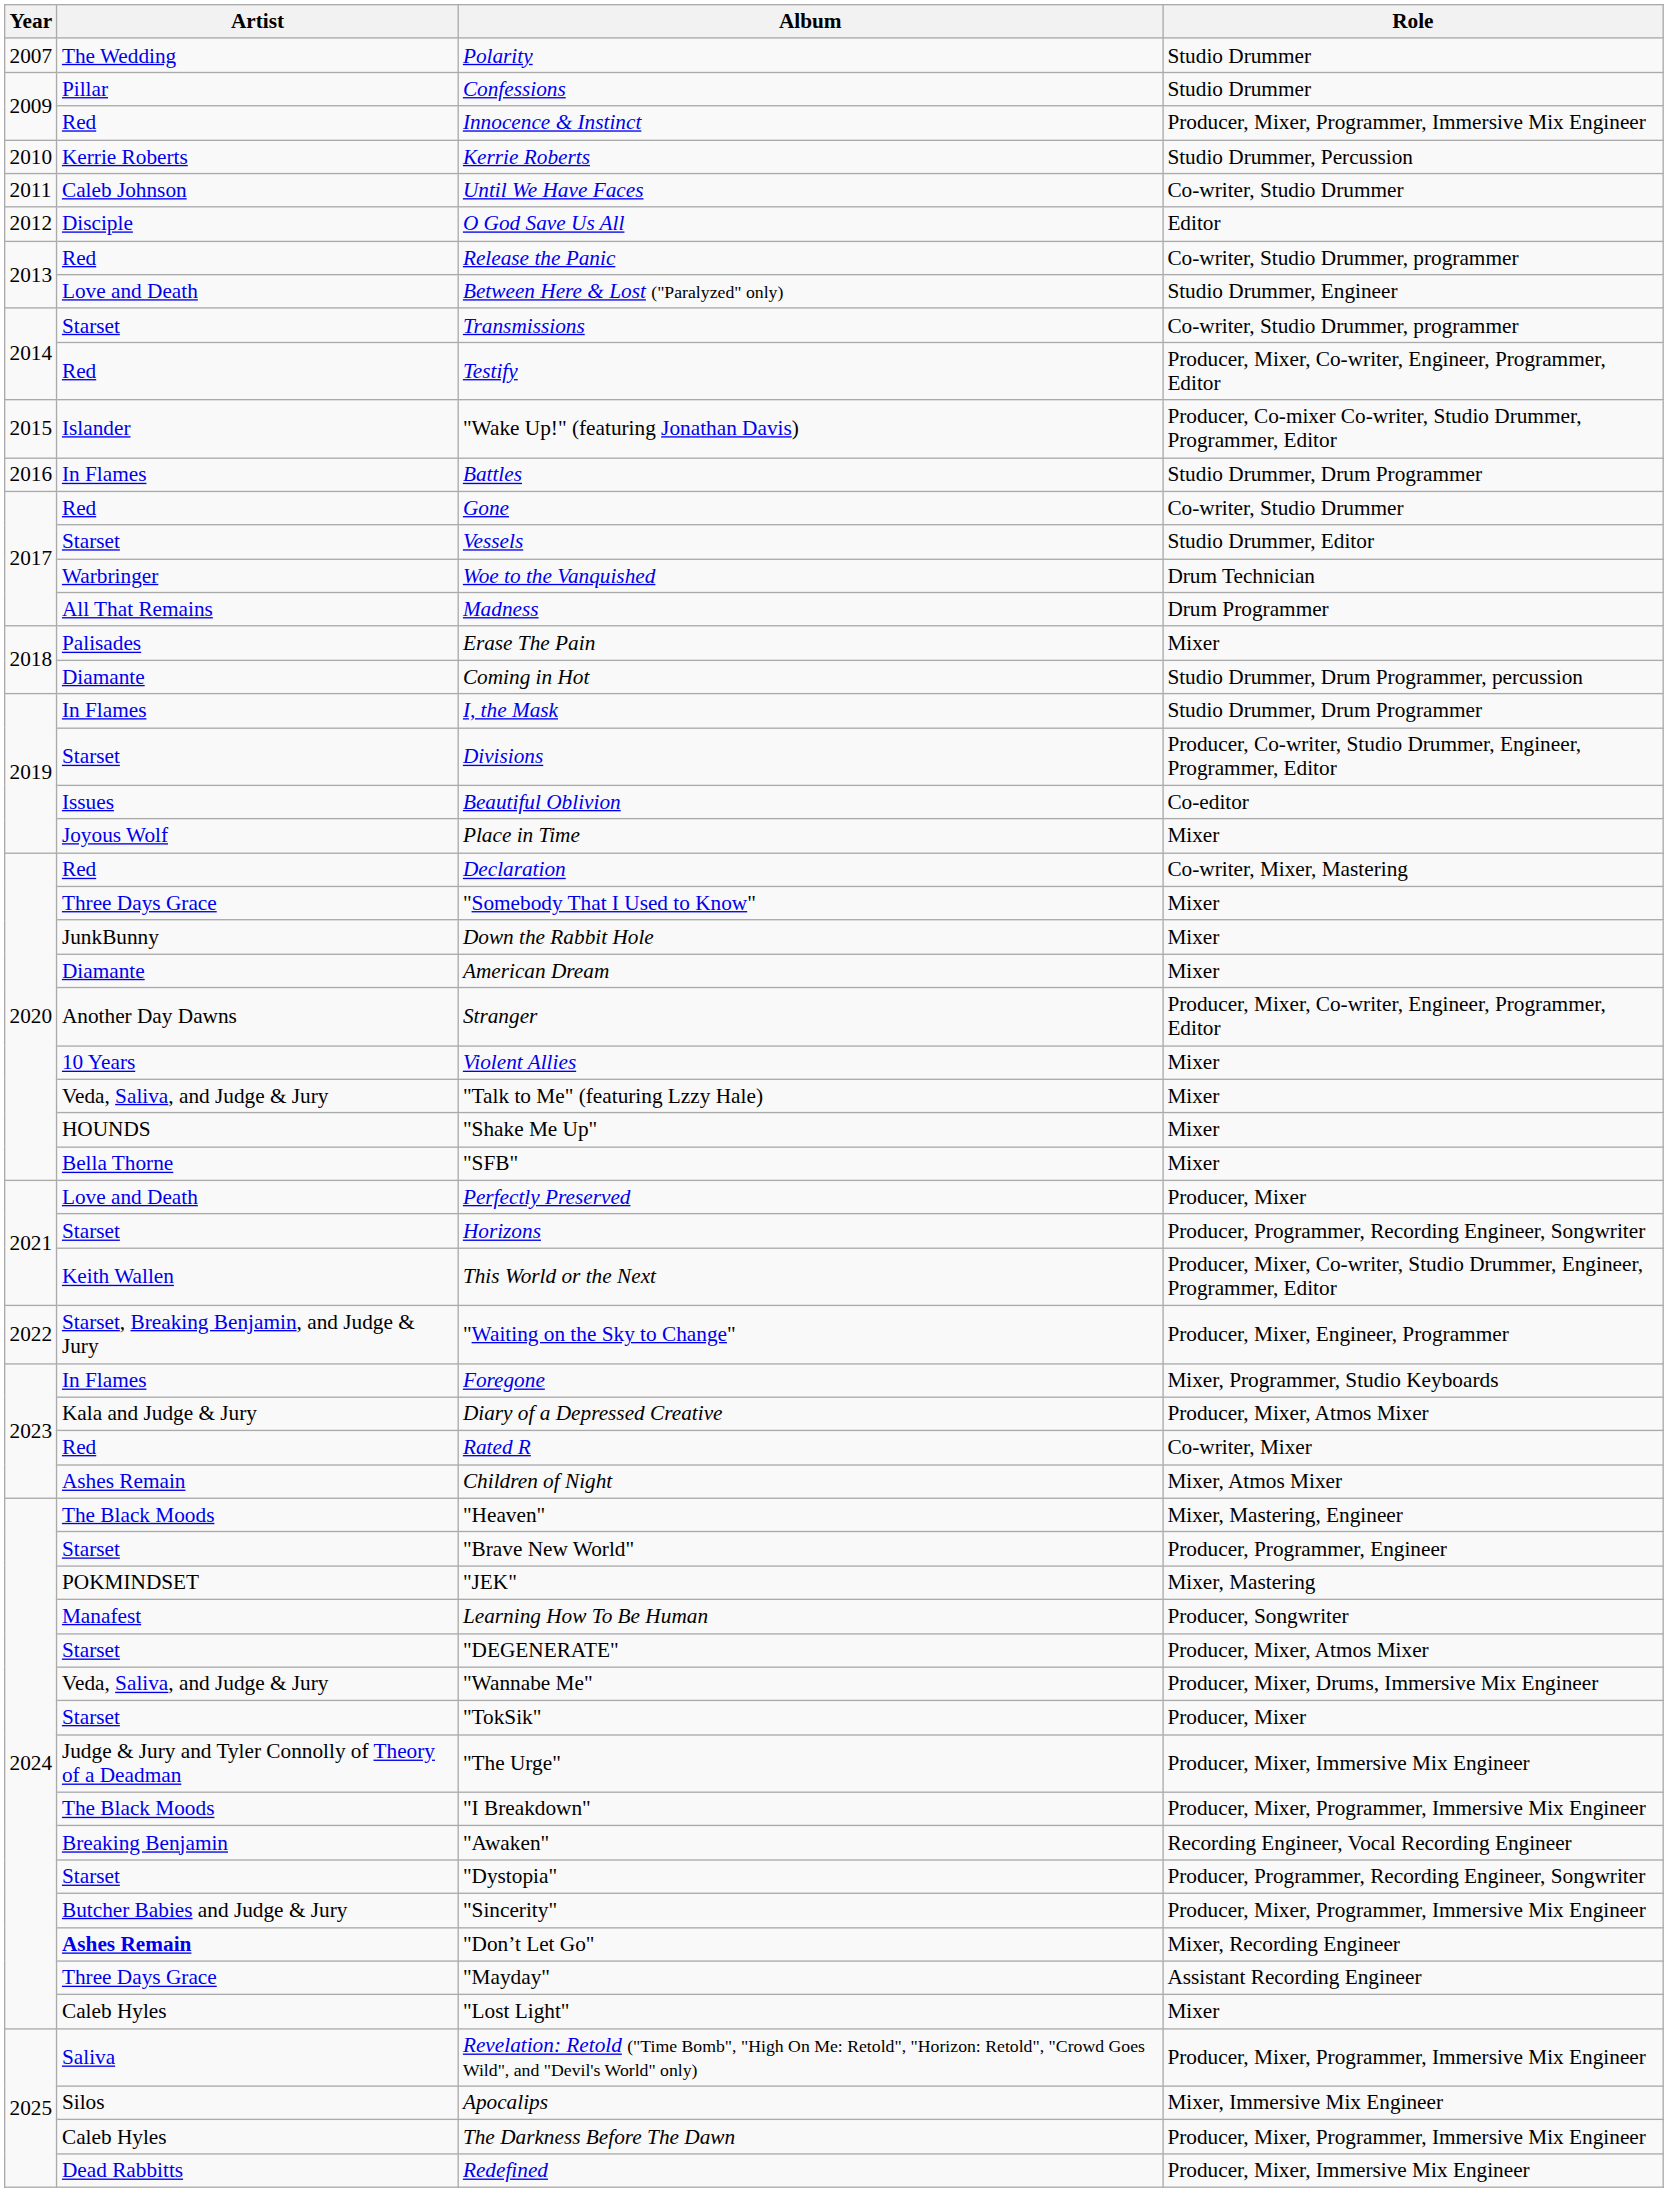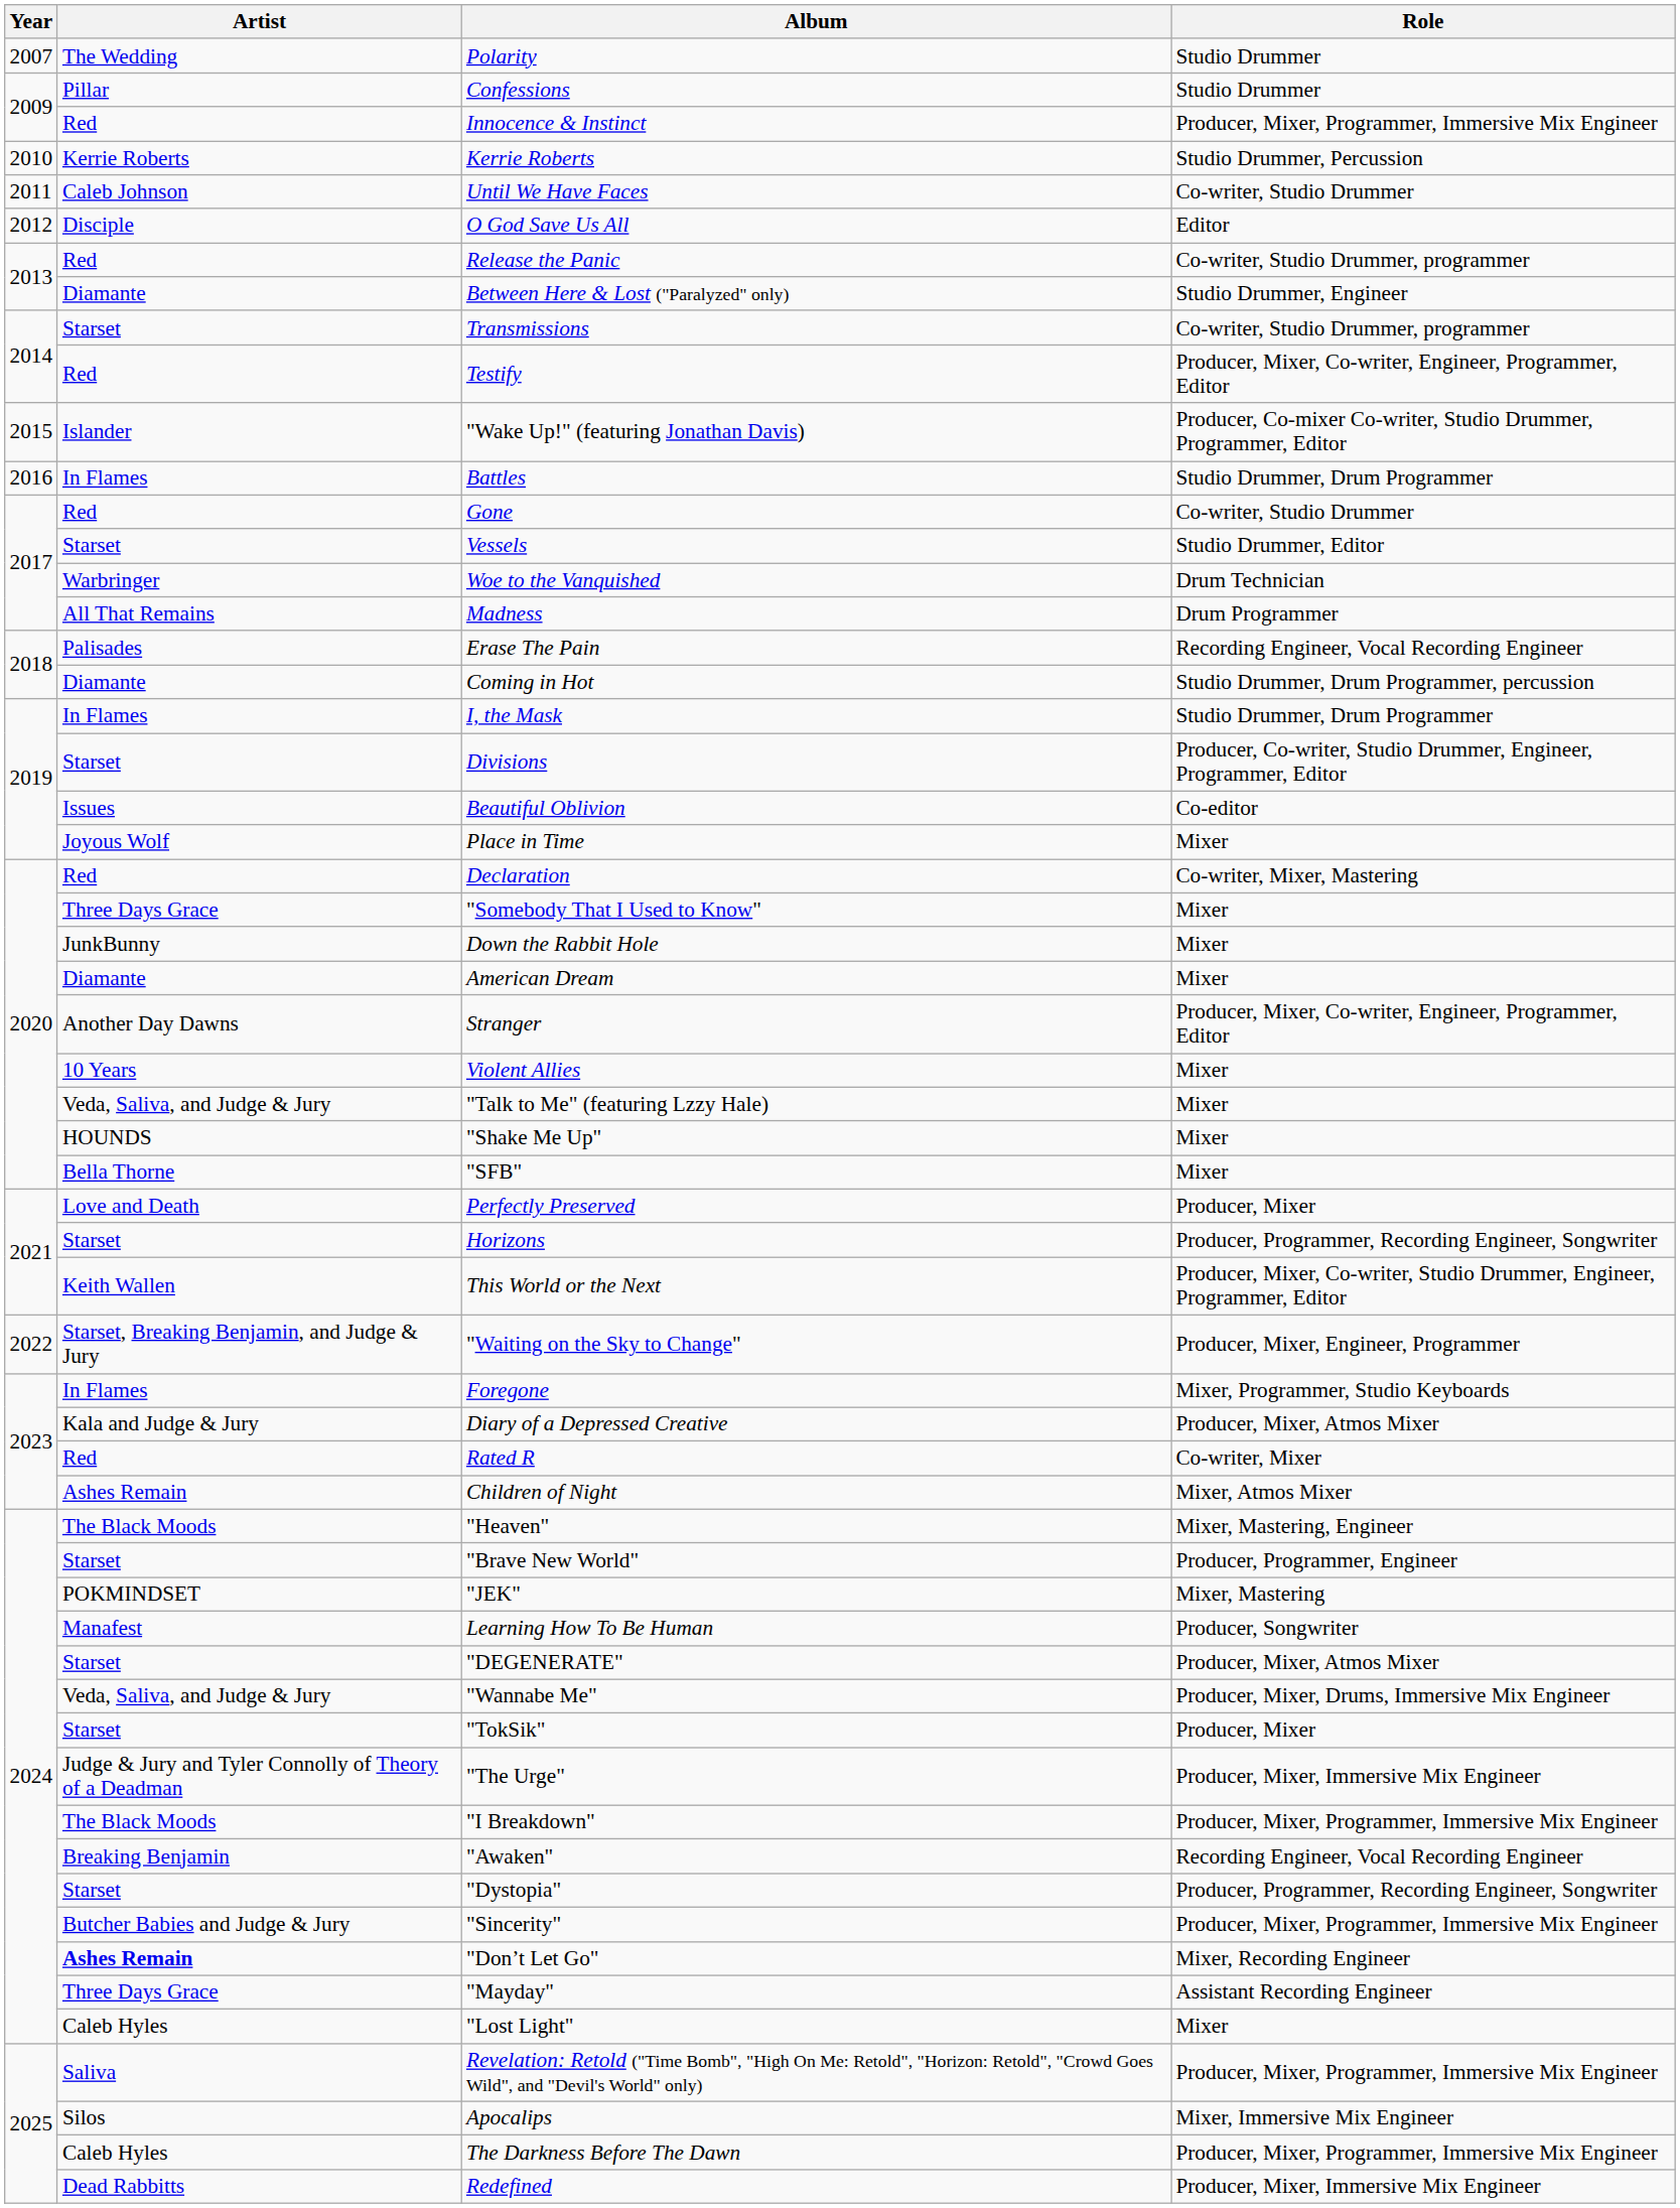Between Here & Lost ("Paralyzed" only) | Artist: Love and Death -> Diamante
Erase The Pain | Role: Mixer -> Recording Engineer, Vocal Recording Engineer
